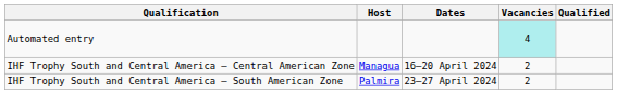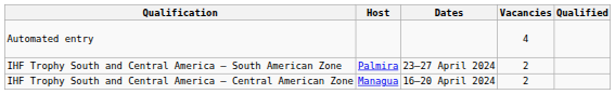Automated entry | Vacancies: paleturquoise background -> no background
rows swapped: IHF Trophy South and Central America – Central American Zone <-> IHF Trophy South and Central America – South American Zone
